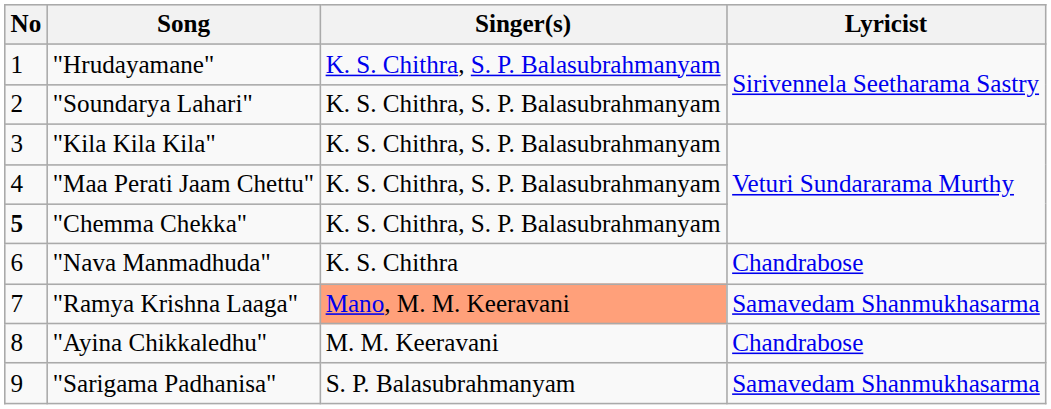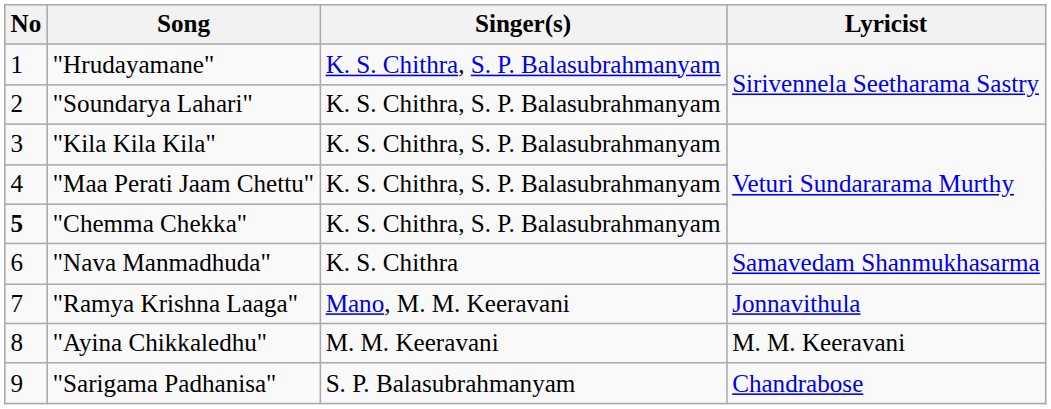"Nava Manmadhuda" | Lyricist: Chandrabose -> Samavedam Shanmukhasarma
"Ramya Krishna Laaga" | Singer(s): lightsalmon background -> no background
"Ramya Krishna Laaga" | Lyricist: Samavedam Shanmukhasarma -> Jonnavithula
"Ayina Chikkaledhu" | Lyricist: Chandrabose -> M. M. Keeravani
"Sarigama Padhanisa" | Lyricist: Samavedam Shanmukhasarma -> Chandrabose
